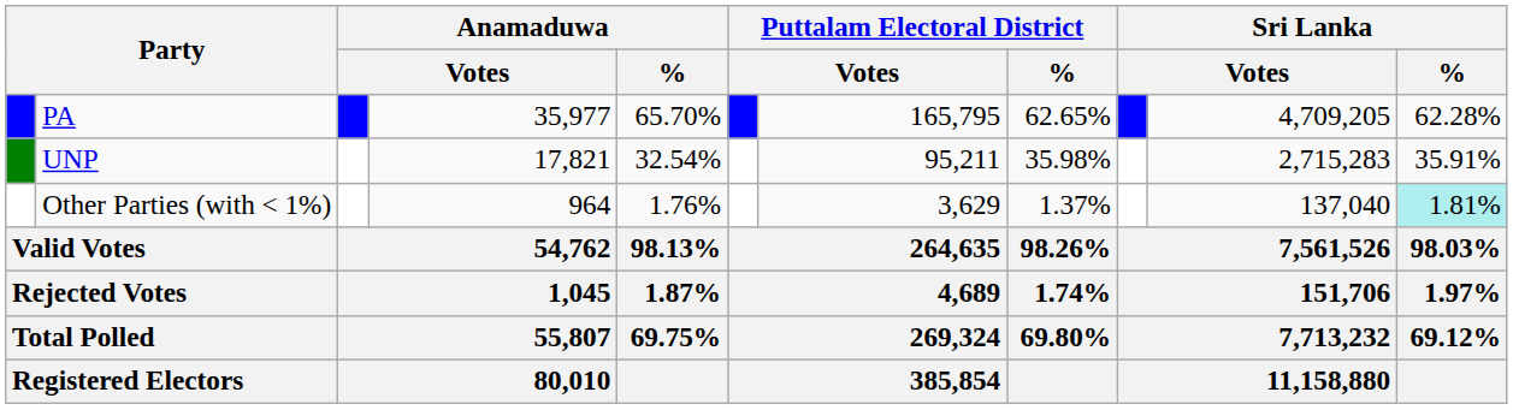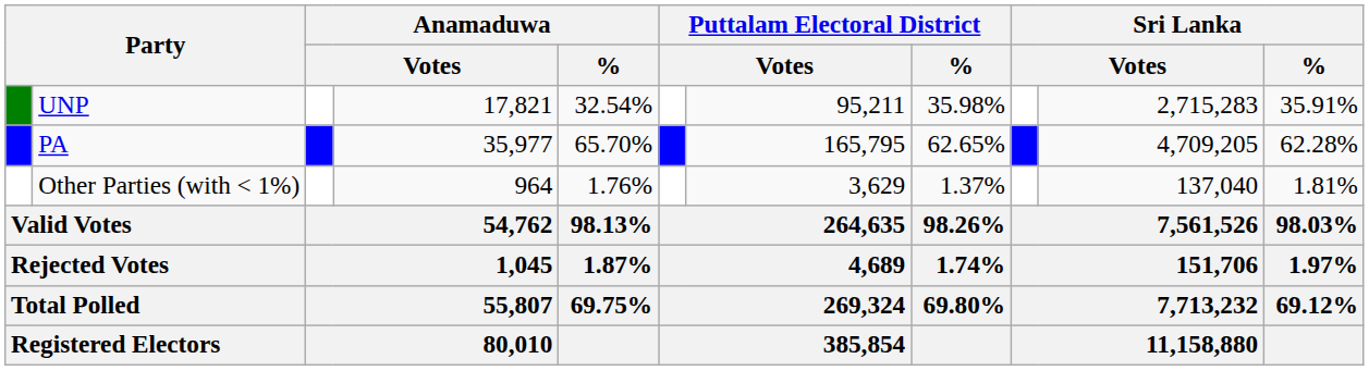rows swapped: PA <-> UNP
Other Parties (with < 1%) | Sri Lanka / %: paleturquoise background -> no background
